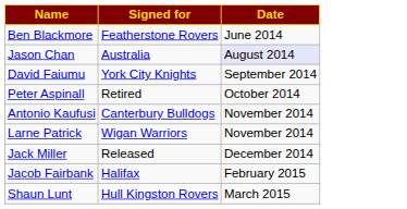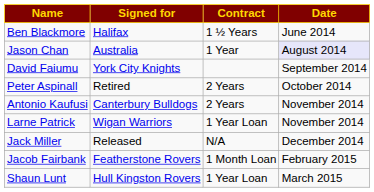+ column: Contract | 1 ½ Years | 1 Year | 2 Years | 2 Years | 1 Year Loan | N/A | 1 Month Loan | 1 Year Loan
Ben Blackmore | Signed for: Featherstone Rovers -> Halifax
Jacob Fairbank | Signed for: Halifax -> Featherstone Rovers
